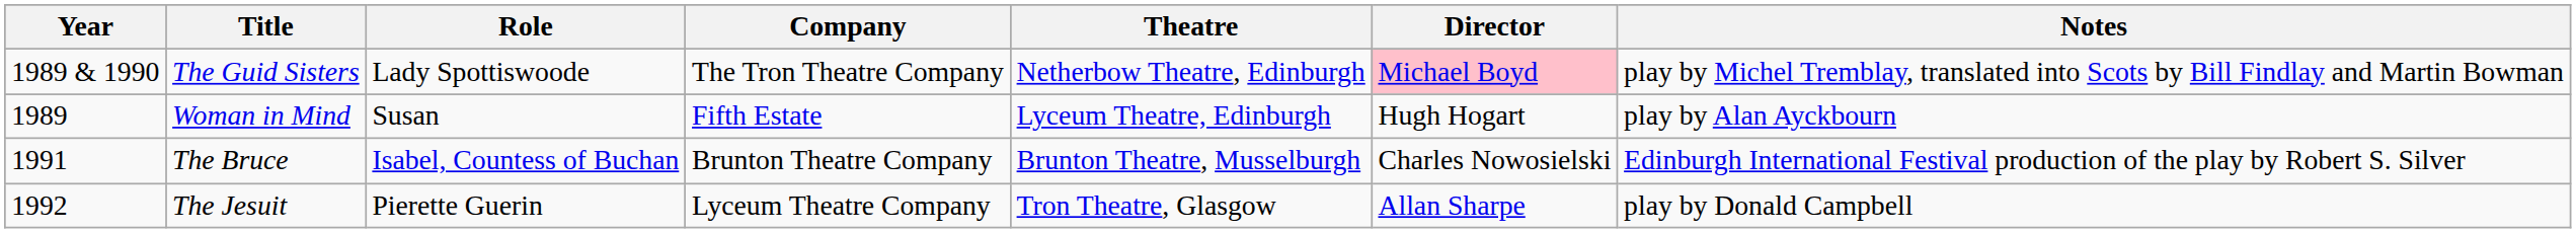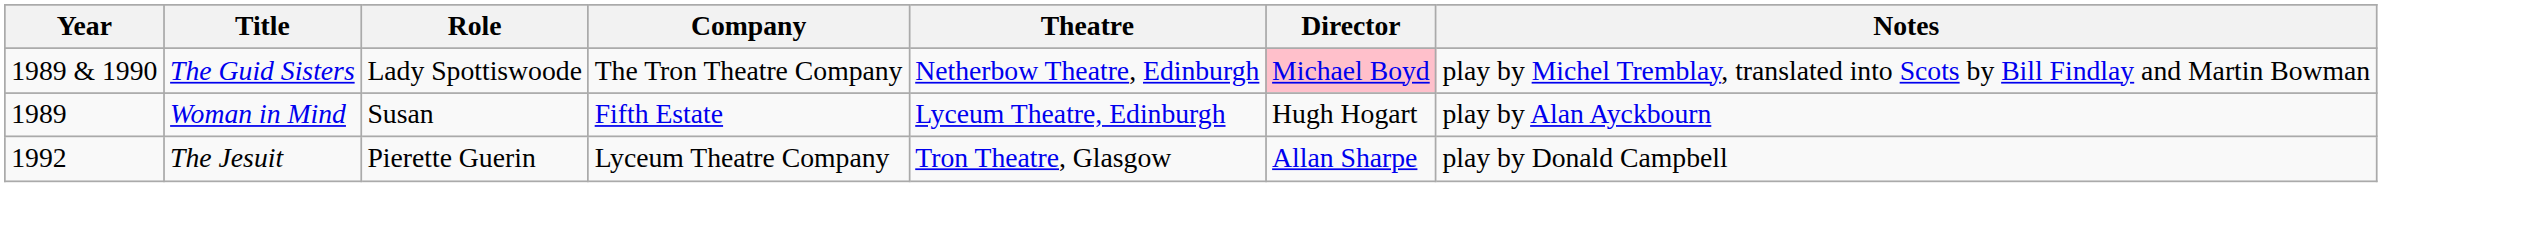- row: 1991 | The Bruce | Isabel, Countess of Buchan | Brunton Theatre Company | Brunton Theatre, Musselburgh | Charles Nowosielski | Edinburgh International Festival production of the play by Robert S. Silver
